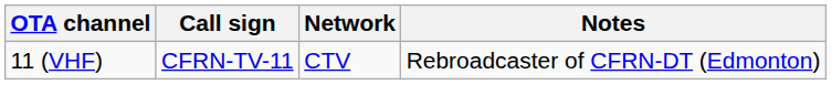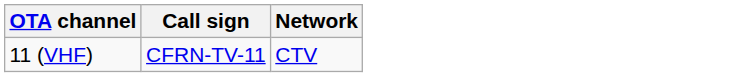- column: Notes | Rebroadcaster of CFRN-DT (Edmonton)
